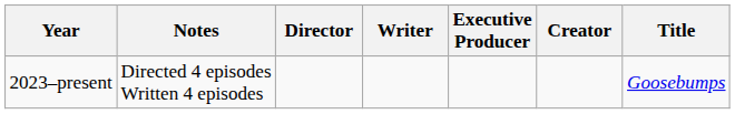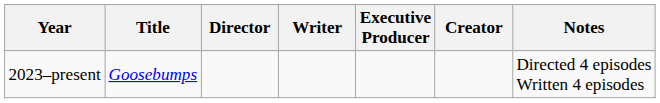columns swapped: Title <-> Notes
